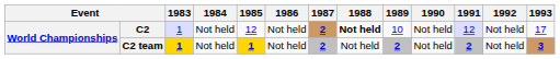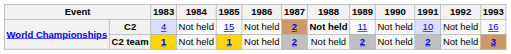C2 | 1983: 1 -> 4
C2 | 1985: 12 -> 15
C2 | 1989: 10 -> 11
C2 | 1991: 12 -> 10
C2 | 1993: 17 -> 16
